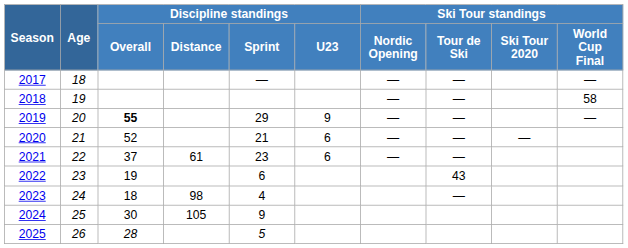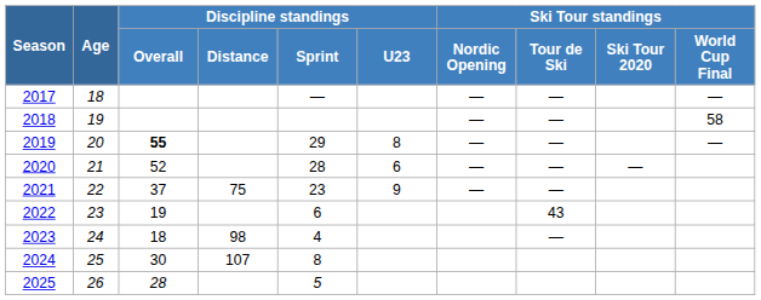2019 | Discipline standings / U23: 9 -> 8
2020 | Discipline standings / Sprint: 21 -> 28
2021 | Discipline standings / Distance: 61 -> 75
2021 | Discipline standings / U23: 6 -> 9
2024 | Discipline standings / Distance: 105 -> 107
2024 | Discipline standings / Sprint: 9 -> 8
